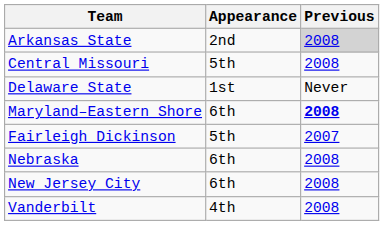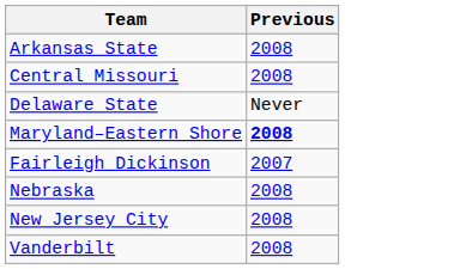- column: Appearance | 2nd | 5th | 1st | 6th | 5th | 6th | 6th | 4th
Arkansas State | Previous: lightgrey background -> no background
